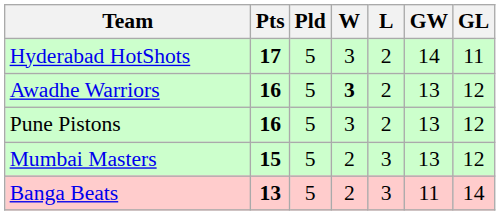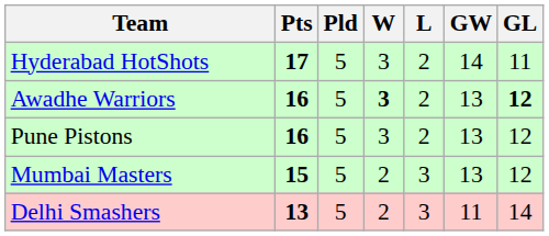Awadhe Warriors | GL: normal -> bold
+ row: Delhi Smashers | 13 | 5 | 2 | 3 | 11 | 14
- row: Banga Beats | 13 | 5 | 2 | 3 | 11 | 14
